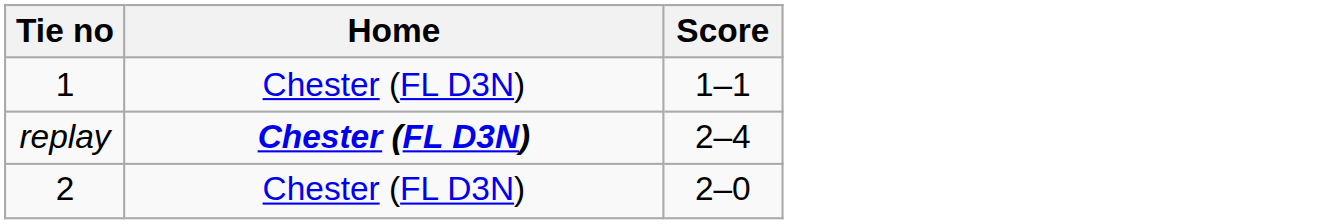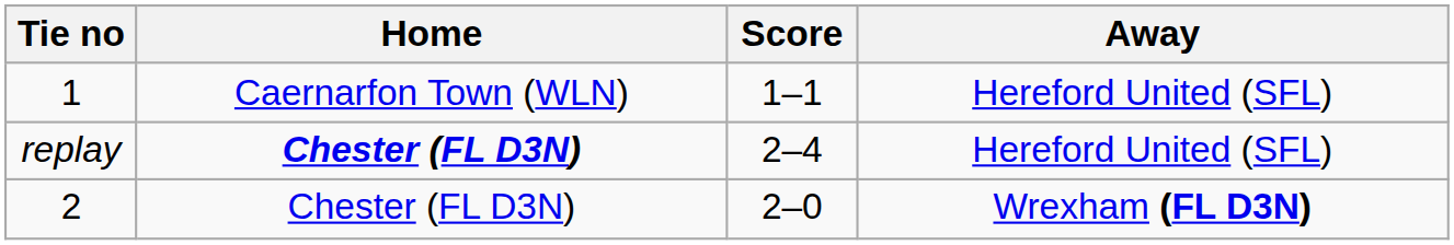+ column: Away | Hereford United (SFL) | Hereford United (SFL) | Wrexham (FL D3N)
1 | Home: Chester (FL D3N) -> Caernarfon Town (WLN)
